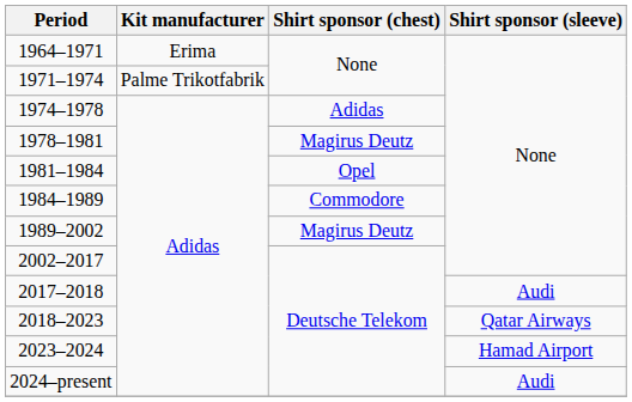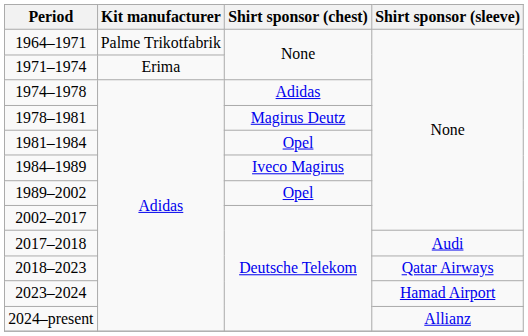1964–1971 | Kit manufacturer: Erima -> Palme Trikotfabrik
1971–1974 | Kit manufacturer: Palme Trikotfabrik -> Erima
1984–1989 | Shirt sponsor (chest): Commodore -> Iveco Magirus
1989–2002 | Shirt sponsor (chest): Magirus Deutz -> Opel
2024–present | Shirt sponsor (sleeve): Audi -> Allianz
